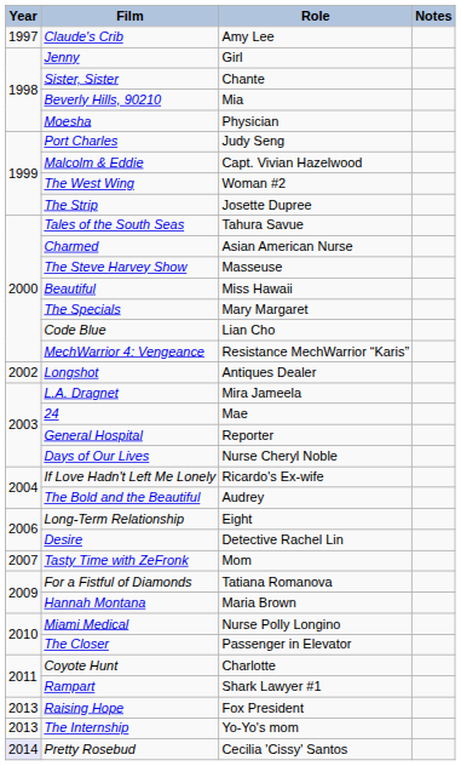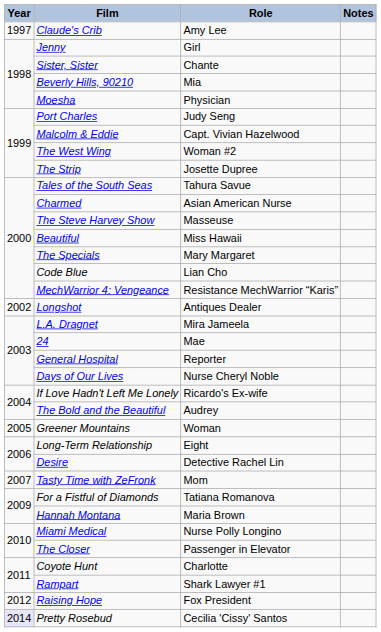+ row: 2005 | Greener Mountains | Woman
Raising Hope | Year: 2013 -> 2012
- row: 2013 | The Internship | Yo-Yo's mom
